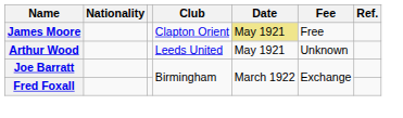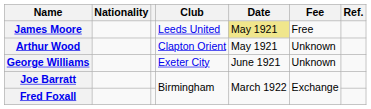James Moore | Club: Clapton Orient -> Leeds United
Arthur Wood | Club: Leeds United -> Clapton Orient
+ row: George Williams | Exeter City | June 1921 | Unknown
